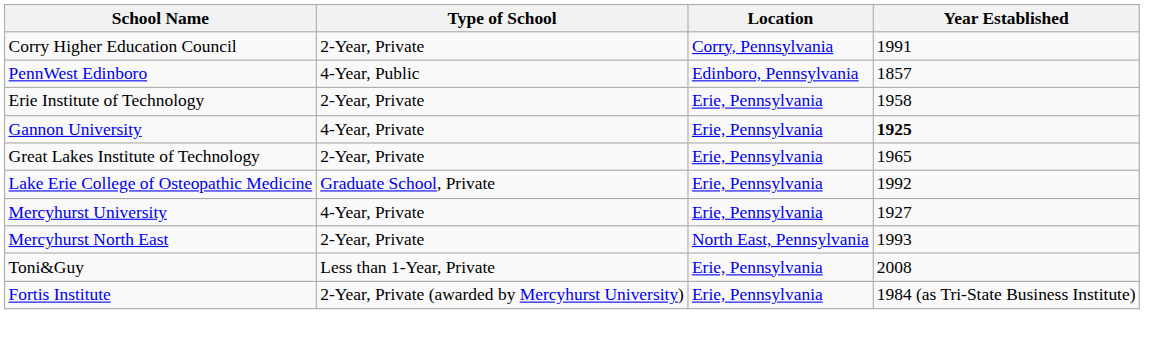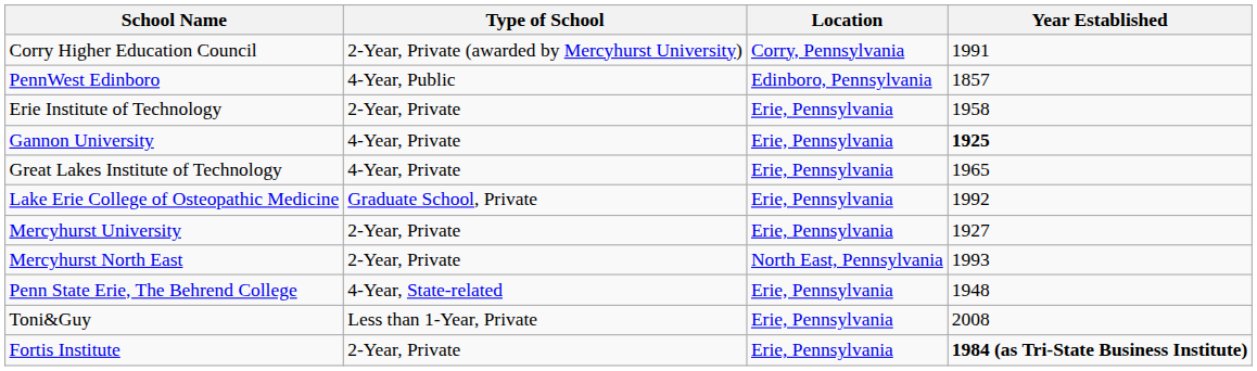Corry Higher Education Council | Type of School: 2-Year, Private -> 2-Year, Private (awarded by Mercyhurst University)
Great Lakes Institute of Technology | Type of School: 2-Year, Private -> 4-Year, Private
Mercyhurst University | Type of School: 4-Year, Private -> 2-Year, Private
+ row: Penn State Erie, The Behrend College | 4-Year, State-related | Erie, Pennsylvania | 1948
Fortis Institute | Type of School: 2-Year, Private (awarded by Mercyhurst University) -> 2-Year, Private
Fortis Institute | Year Established: normal -> bold
